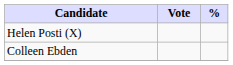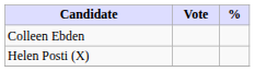rows swapped: Helen Posti (X) <-> Colleen Ebden
